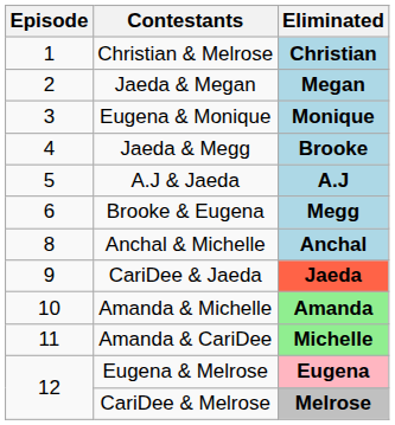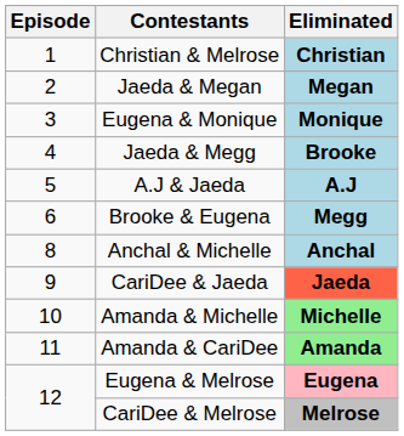Amanda & Michelle | Eliminated: Amanda -> Michelle
Amanda & CariDee | Eliminated: Michelle -> Amanda
